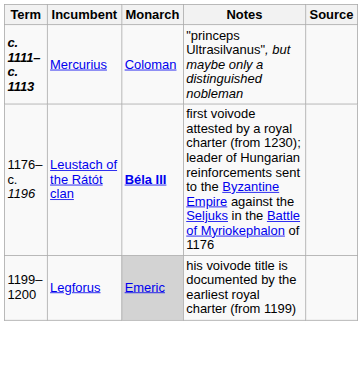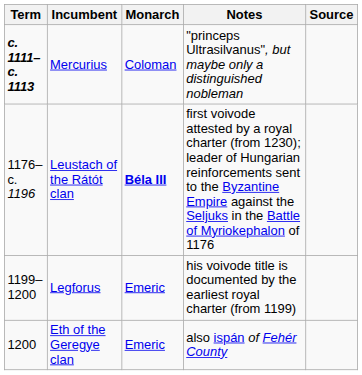Legforus | Monarch: lightgrey background -> no background
+ row: 1200 | Eth of the Geregye clan | Emeric | also ispán of Fehér County
